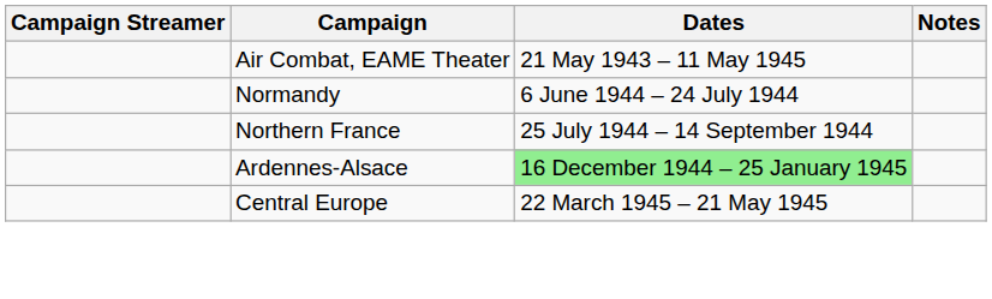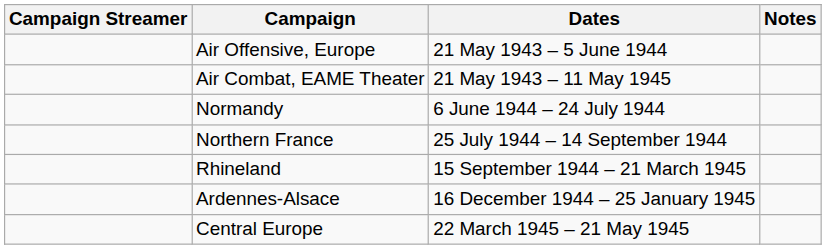+ row: Air Offensive, Europe | 21 May 1943 – 5 June 1944
+ row: Rhineland | 15 September 1944 – 21 March 1945
Ardennes-Alsace | Dates: lightgreen background -> no background
